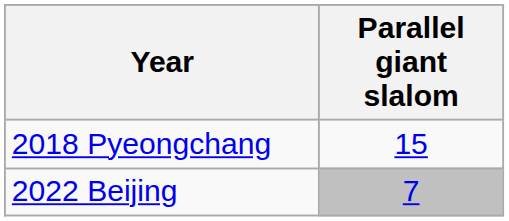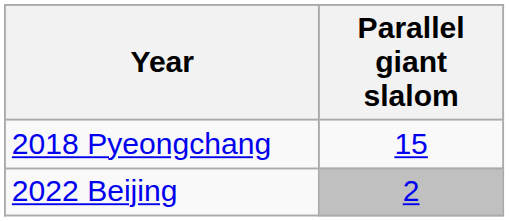2022 Beijing | Parallel giant slalom: 7 -> 2
